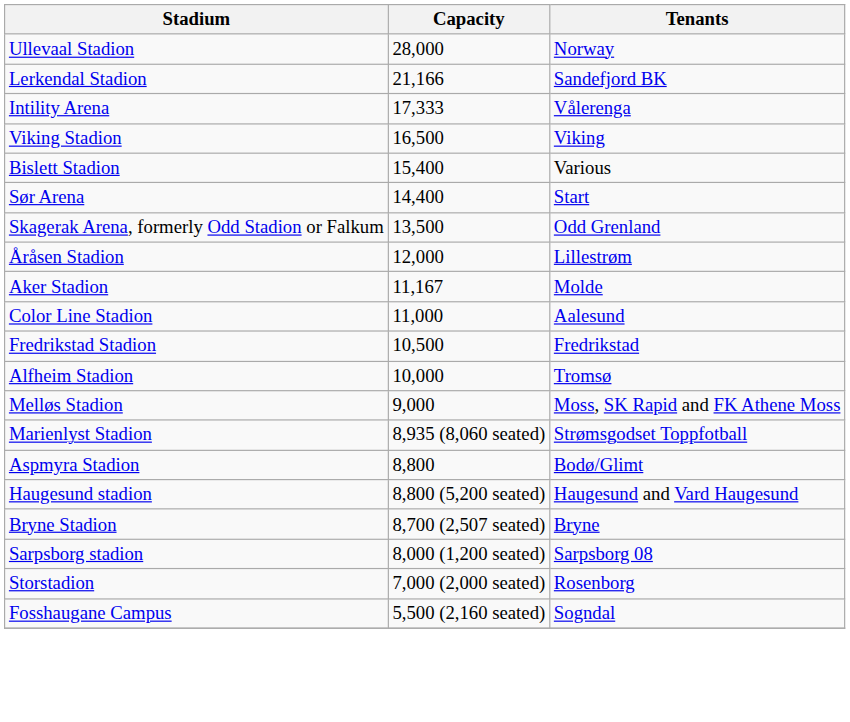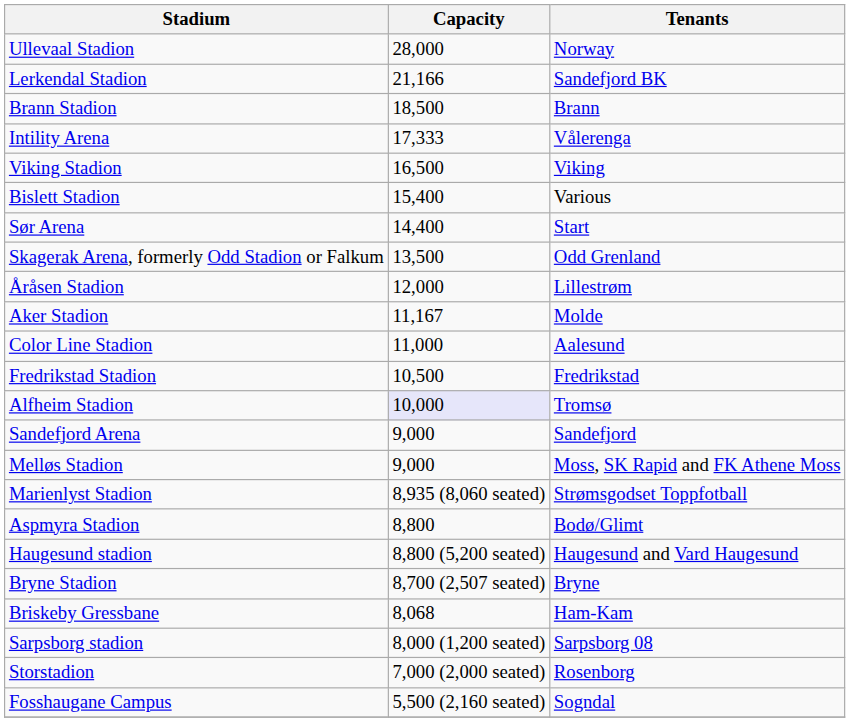+ row: Brann Stadion | 18,500 | Brann
Alfheim Stadion | Capacity: no background -> lavender background
+ row: Sandefjord Arena | 9,000 | Sandefjord
+ row: Briskeby Gressbane | 8,068 | Ham-Kam
